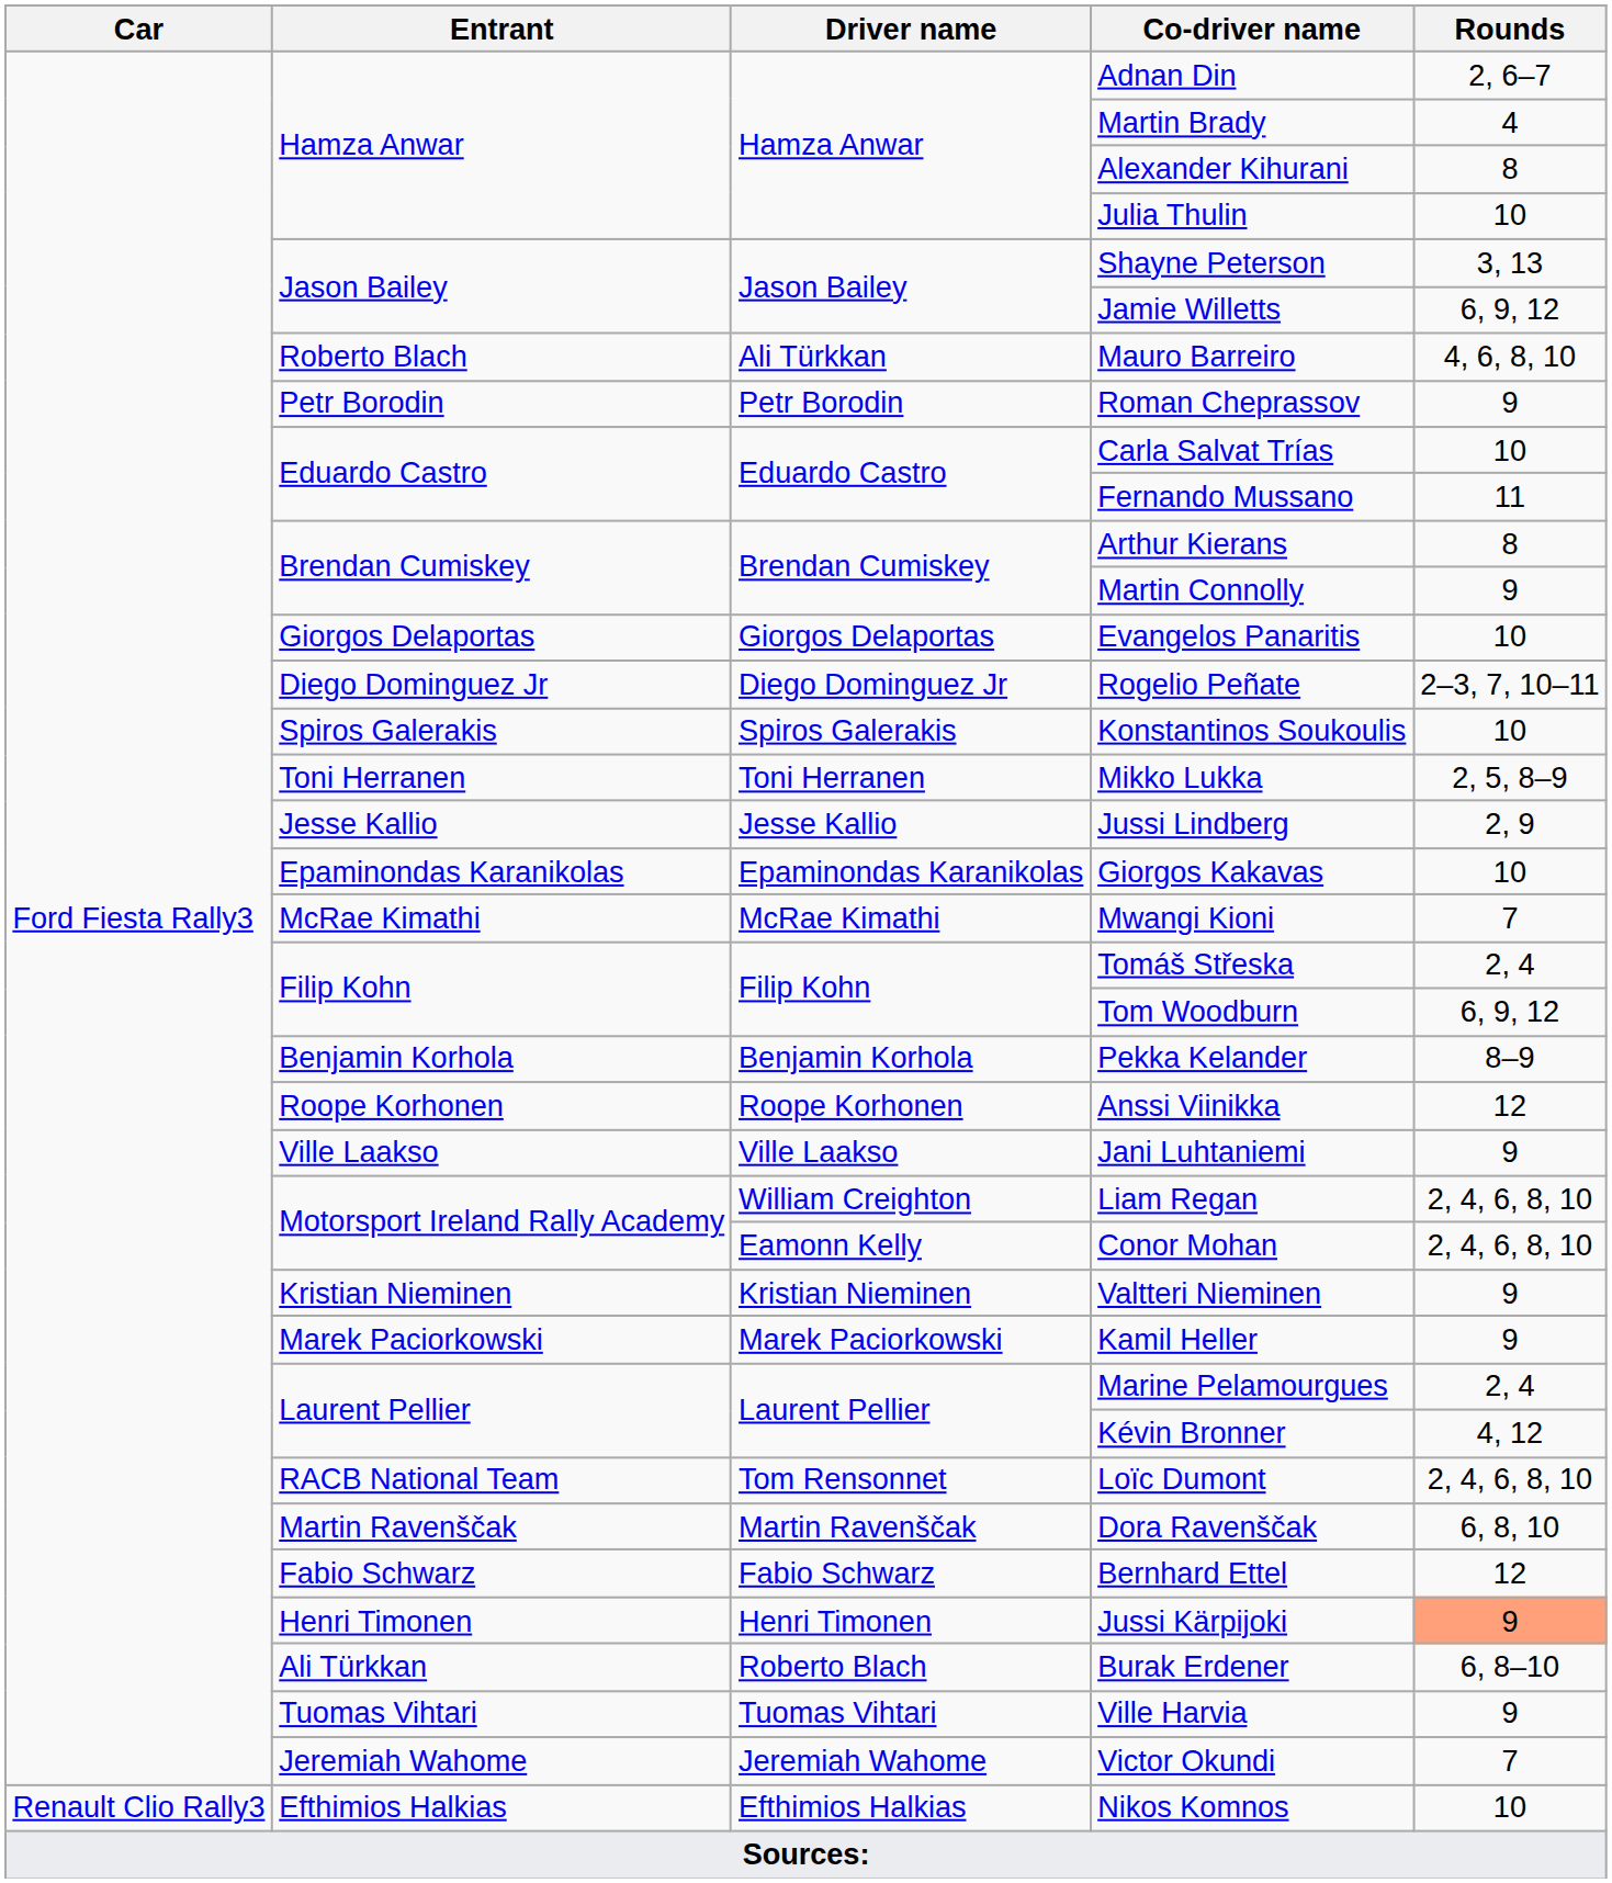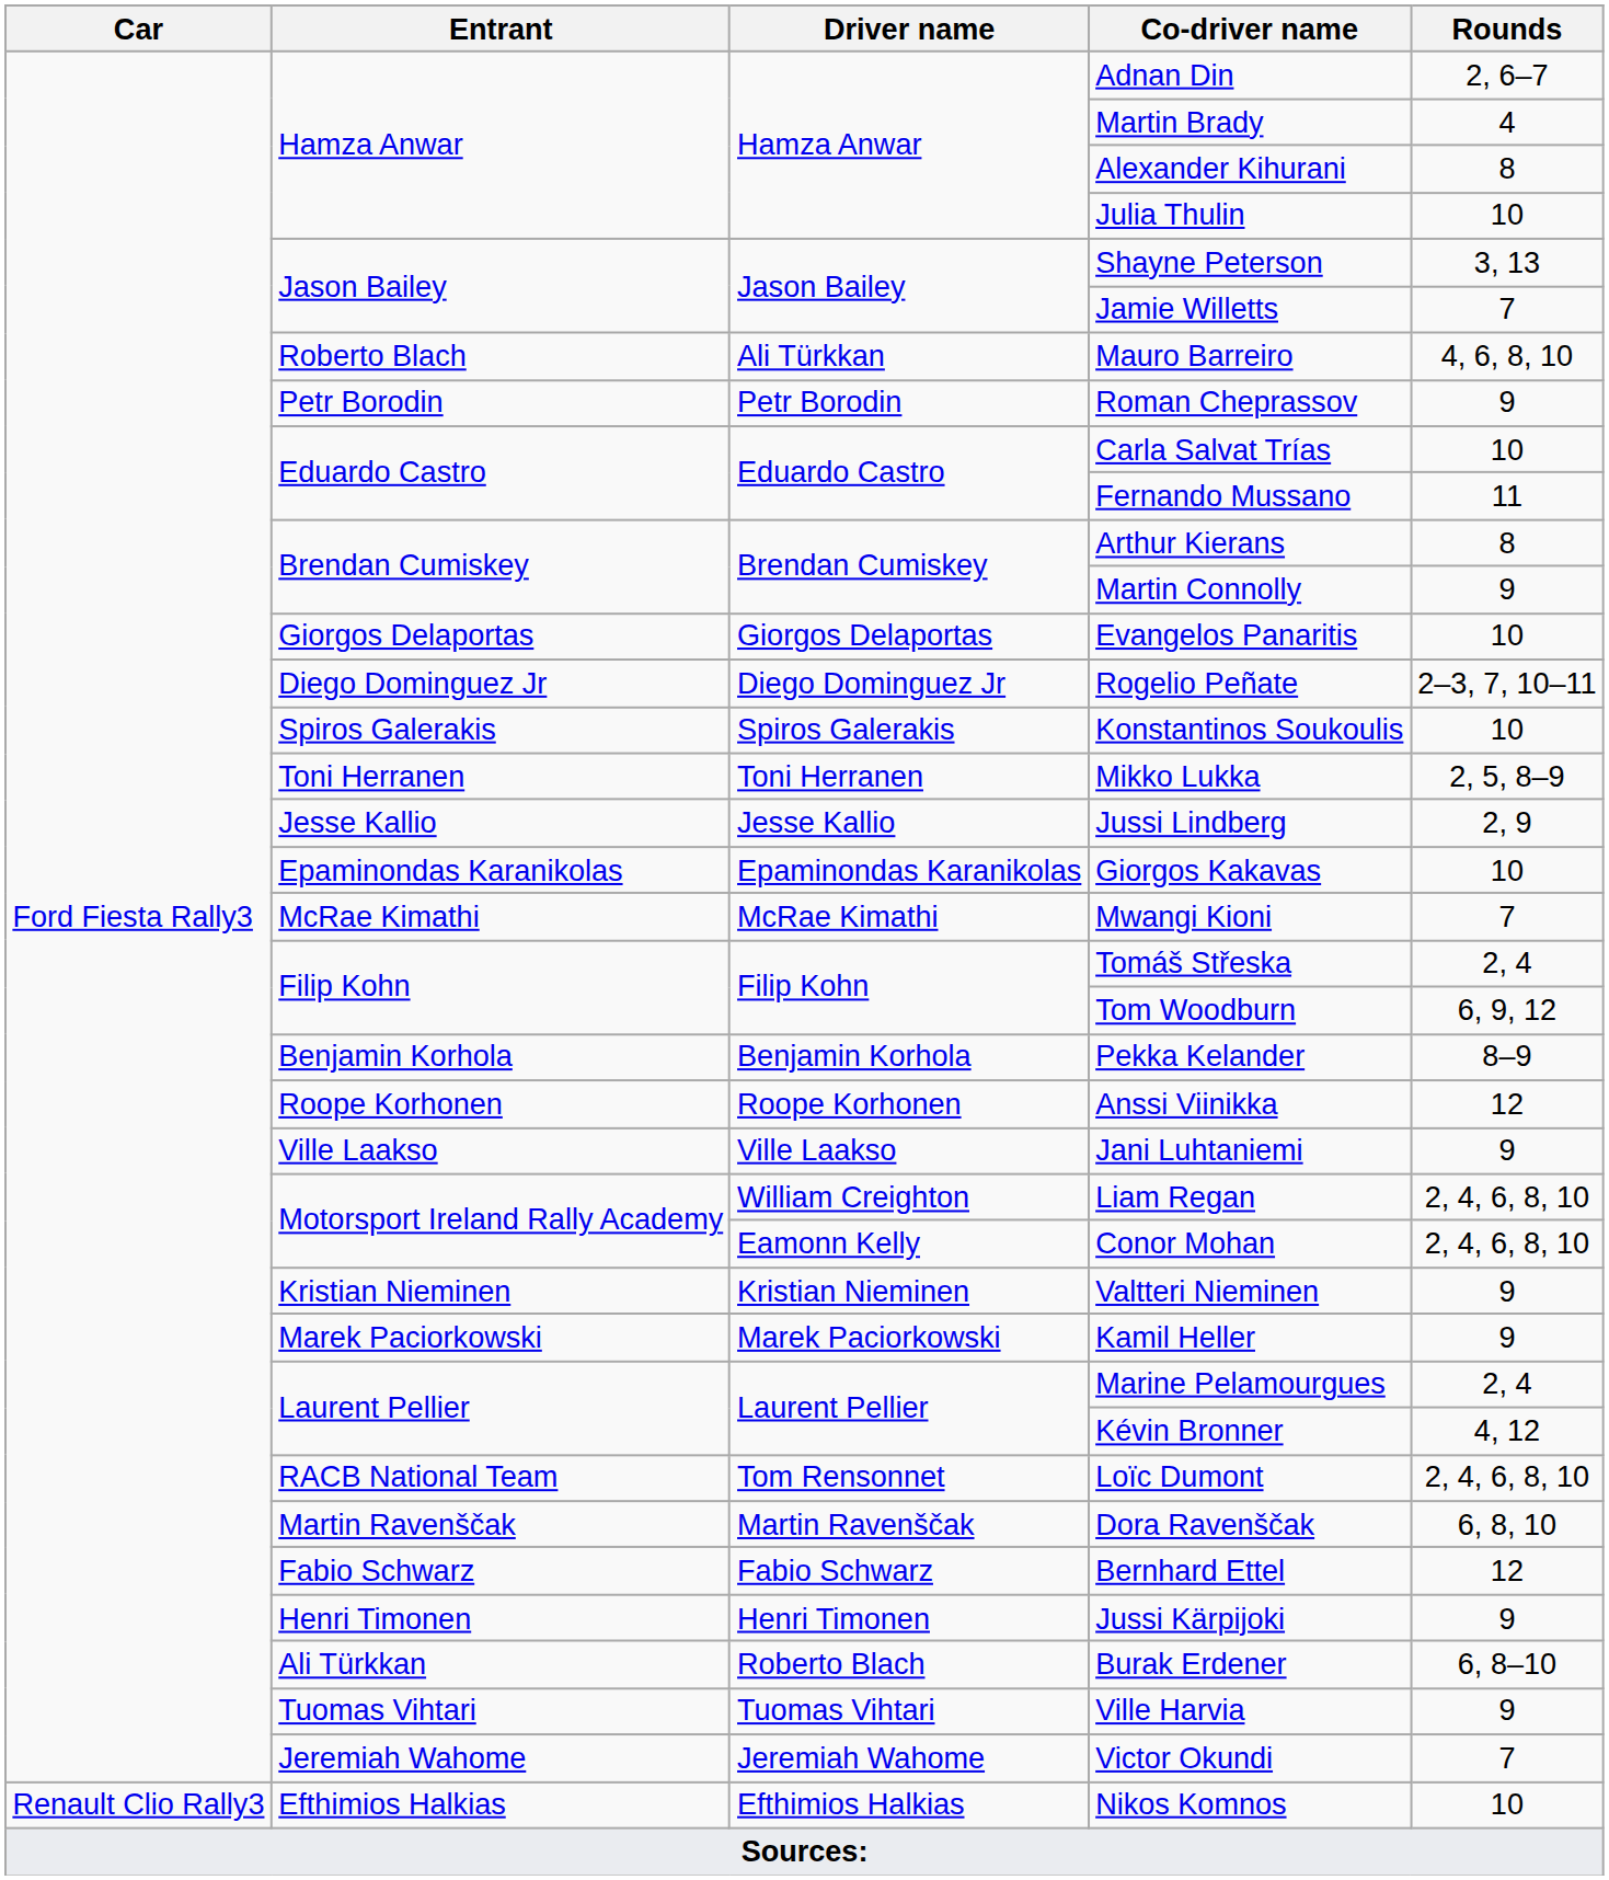Jamie Willetts | Rounds: 6, 9, 12 -> 7
Jussi Kärpijoki | Rounds: lightsalmon background -> no background
